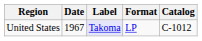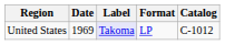United States | Date: 1967 -> 1969
